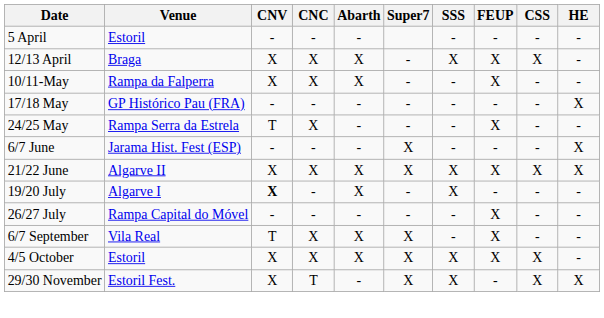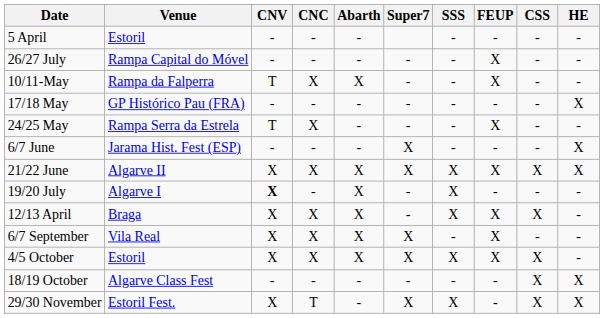rows swapped: 12/13 April <-> 26/27 July
10/11-May | CNV: X -> T
6/7 September | CNV: T -> X
+ row: 18/19 October | Algarve Class Fest | - | - | - | - | - | - | X | X
